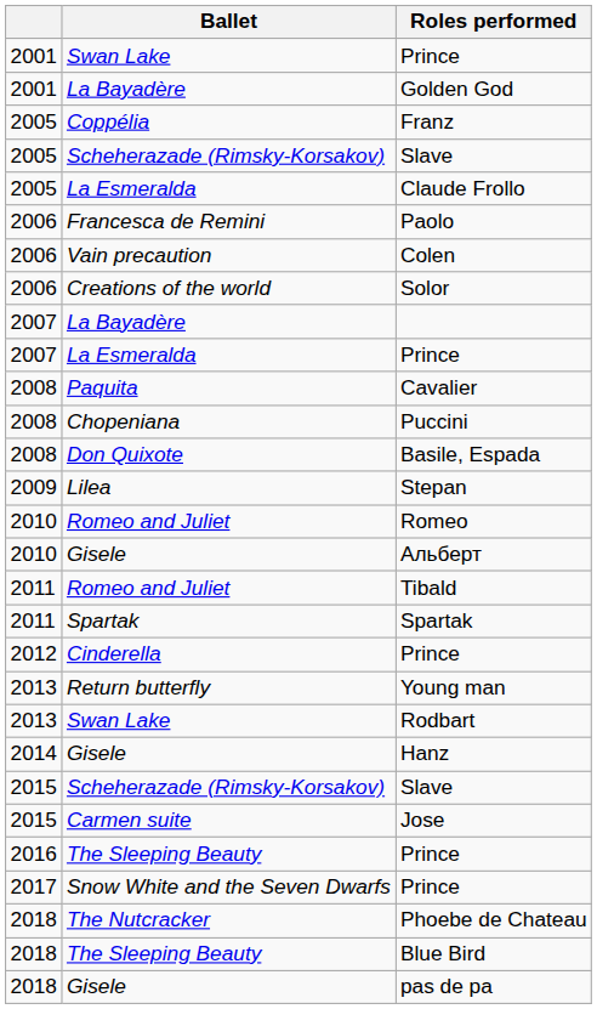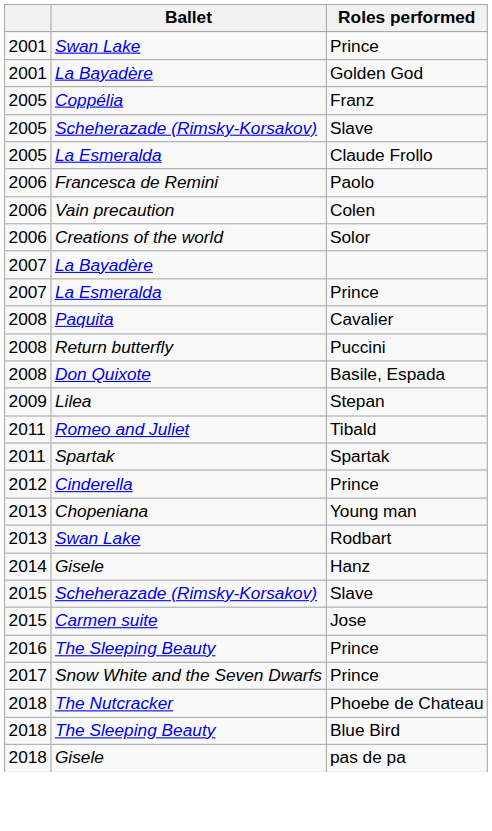Puccini | Ballet: Chopeniana -> Return butterfly
- row: 2010 | Romeo and Juliet | Romeo
- row: 2010 | Gisele | Альберт
Young man | Ballet: Return butterfly -> Chopeniana
